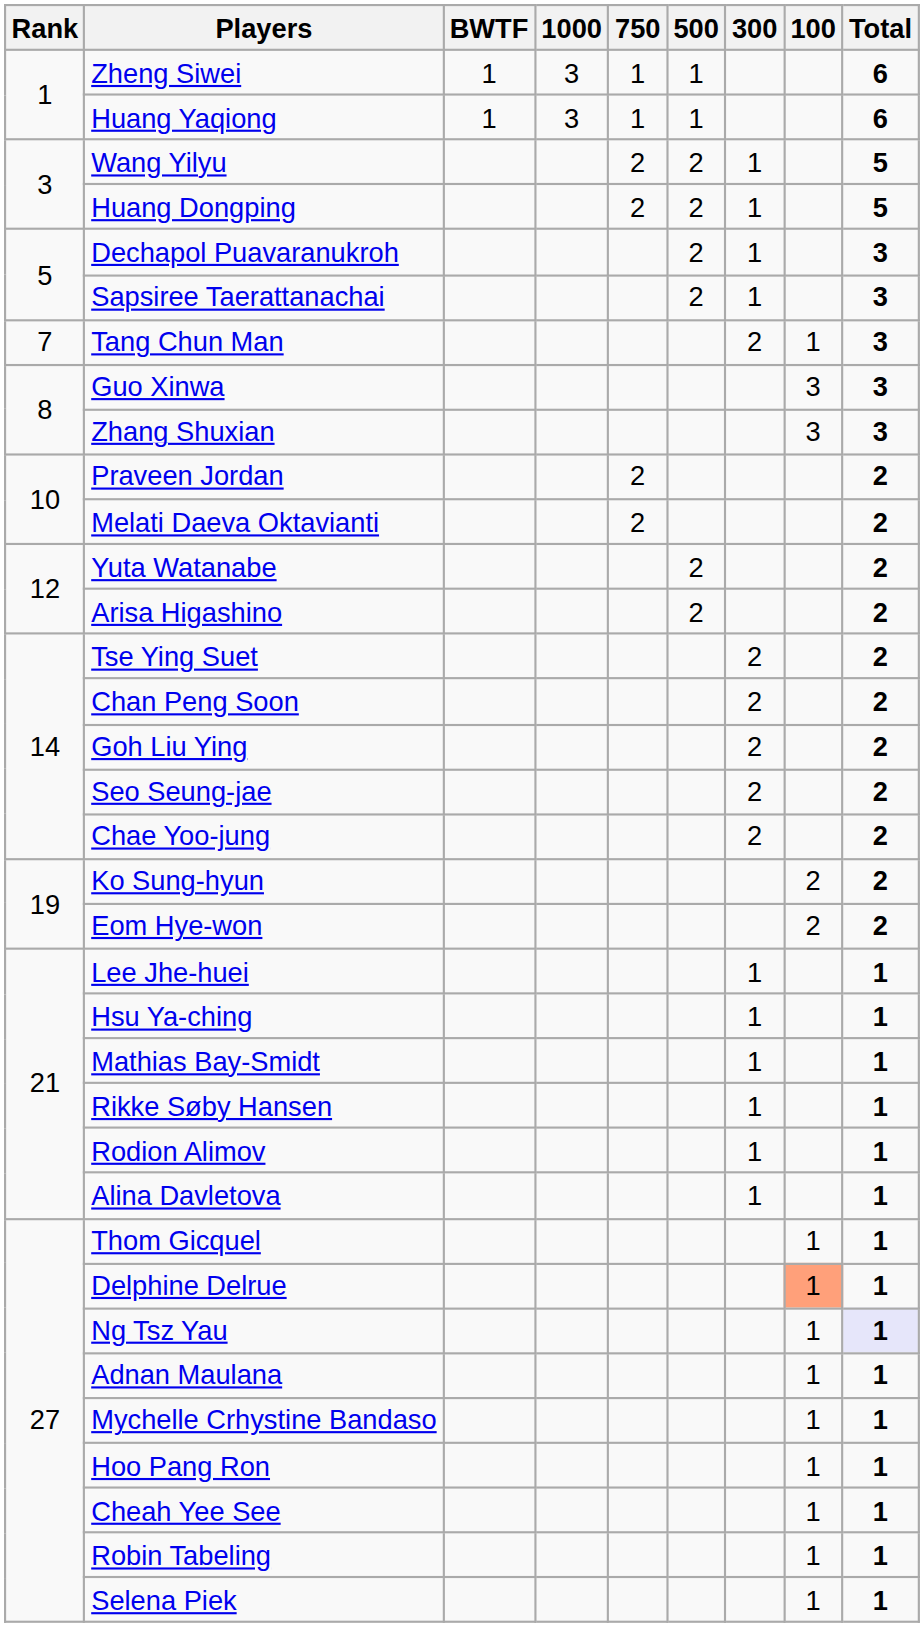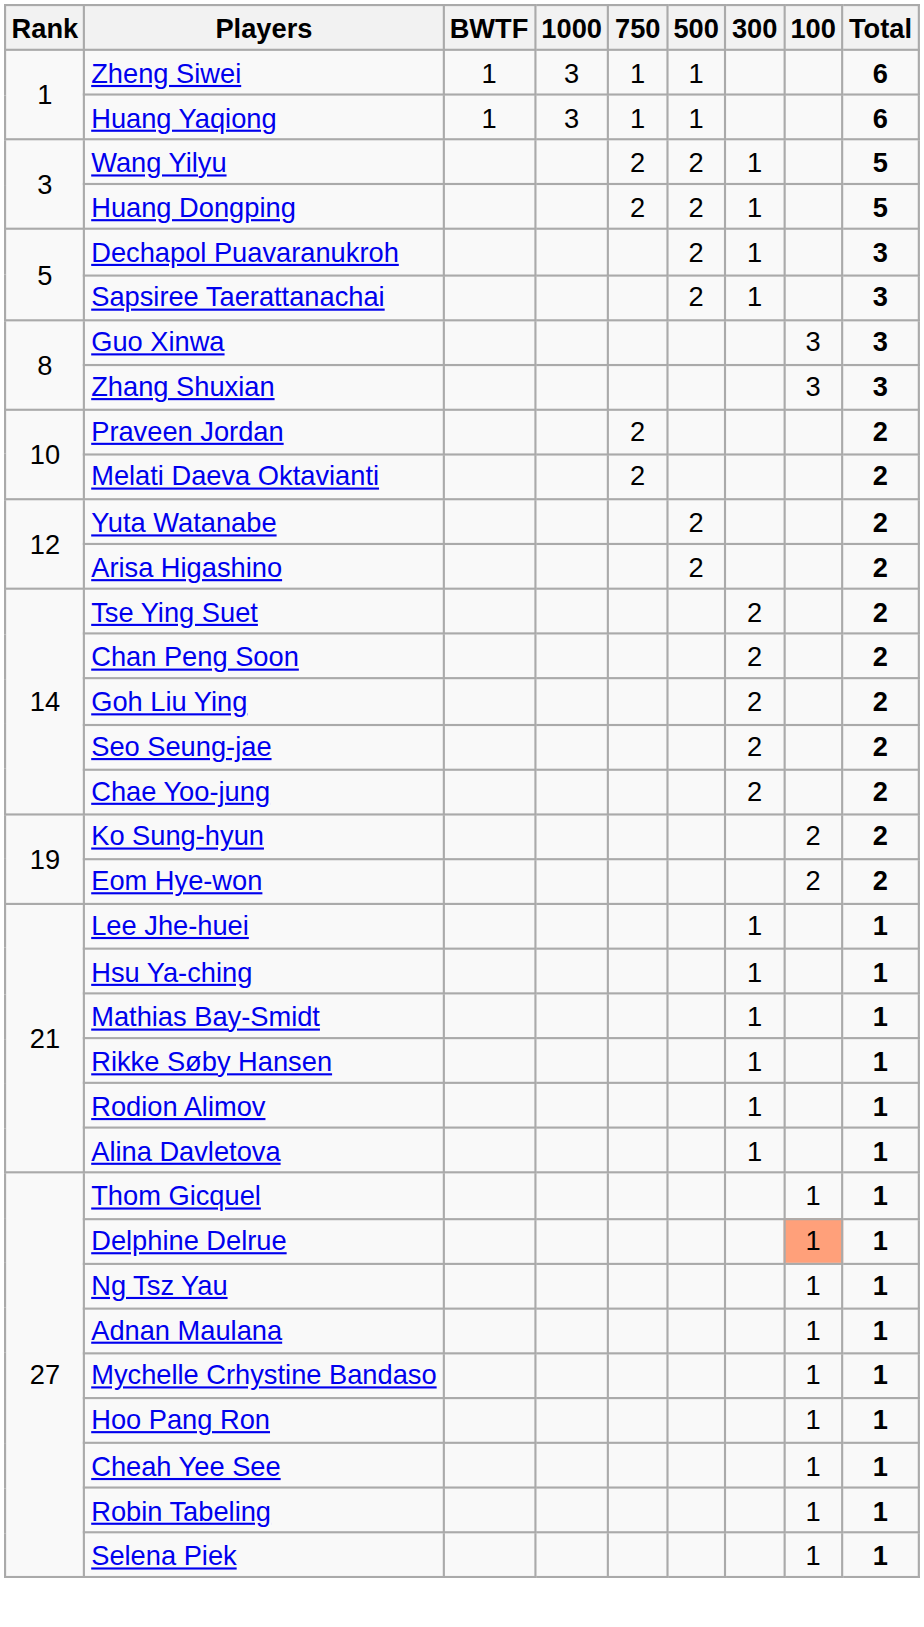- row: 7 | Tang Chun Man | 2 | 1 | 3
Ng Tsz Yau | Total: lavender background -> no background
